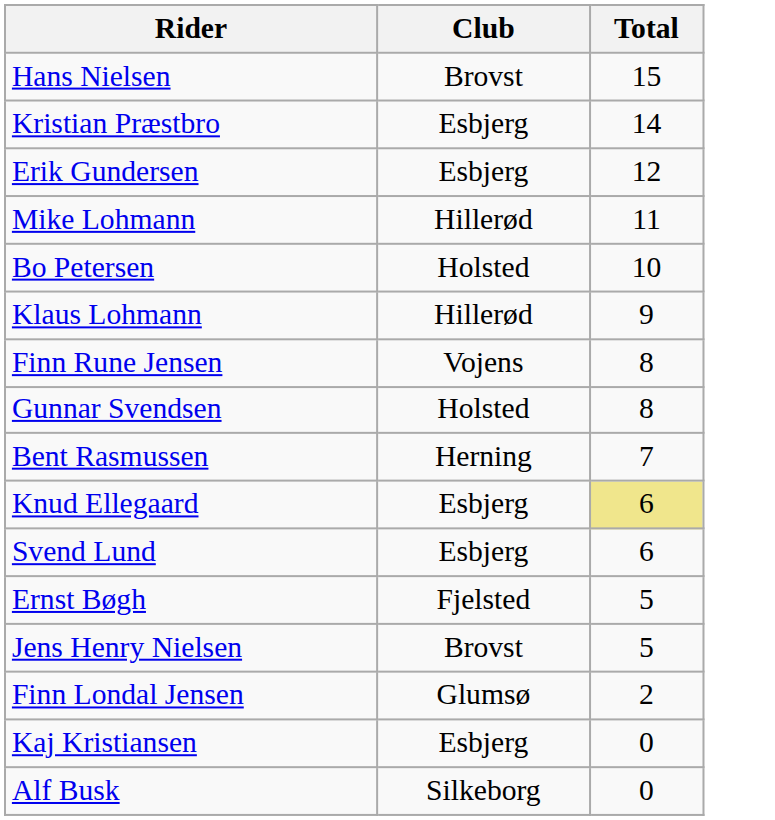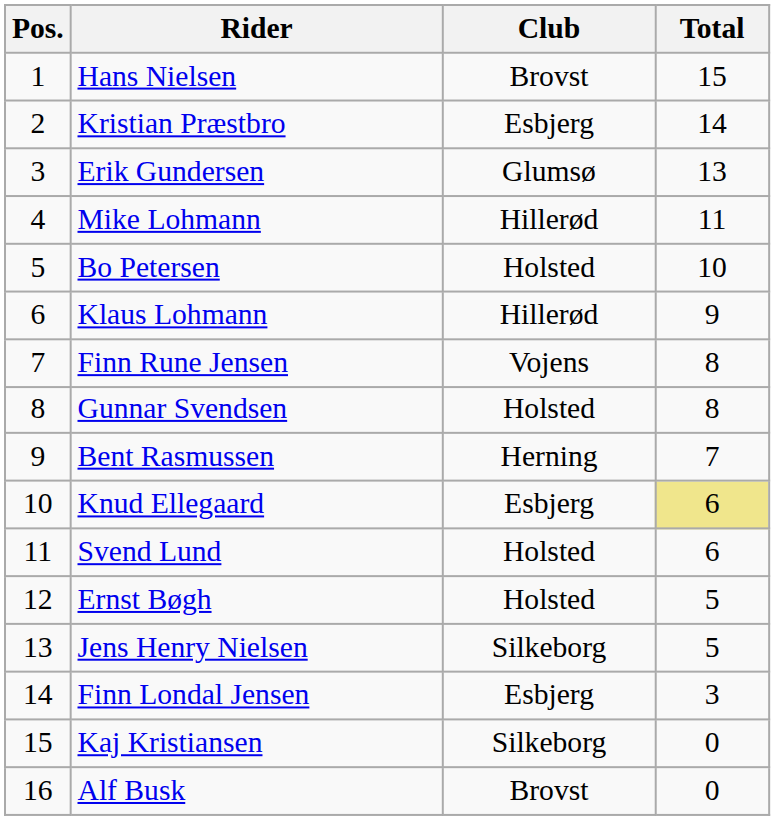+ column: Pos. | 1 | 2 | 3 | 4 | 5 | 6 | 7 | 8 | 9 | 10 | 11 | 12 | 13 | 14 | 15 | 16
Erik Gundersen | Club: Esbjerg -> Glumsø
Erik Gundersen | Total: 12 -> 13
Svend Lund | Club: Esbjerg -> Holsted
Ernst Bøgh | Club: Fjelsted -> Holsted
Jens Henry Nielsen | Club: Brovst -> Silkeborg
Finn Londal Jensen | Club: Glumsø -> Esbjerg
Finn Londal Jensen | Total: 2 -> 3
Kaj Kristiansen | Club: Esbjerg -> Silkeborg
Alf Busk | Club: Silkeborg -> Brovst
